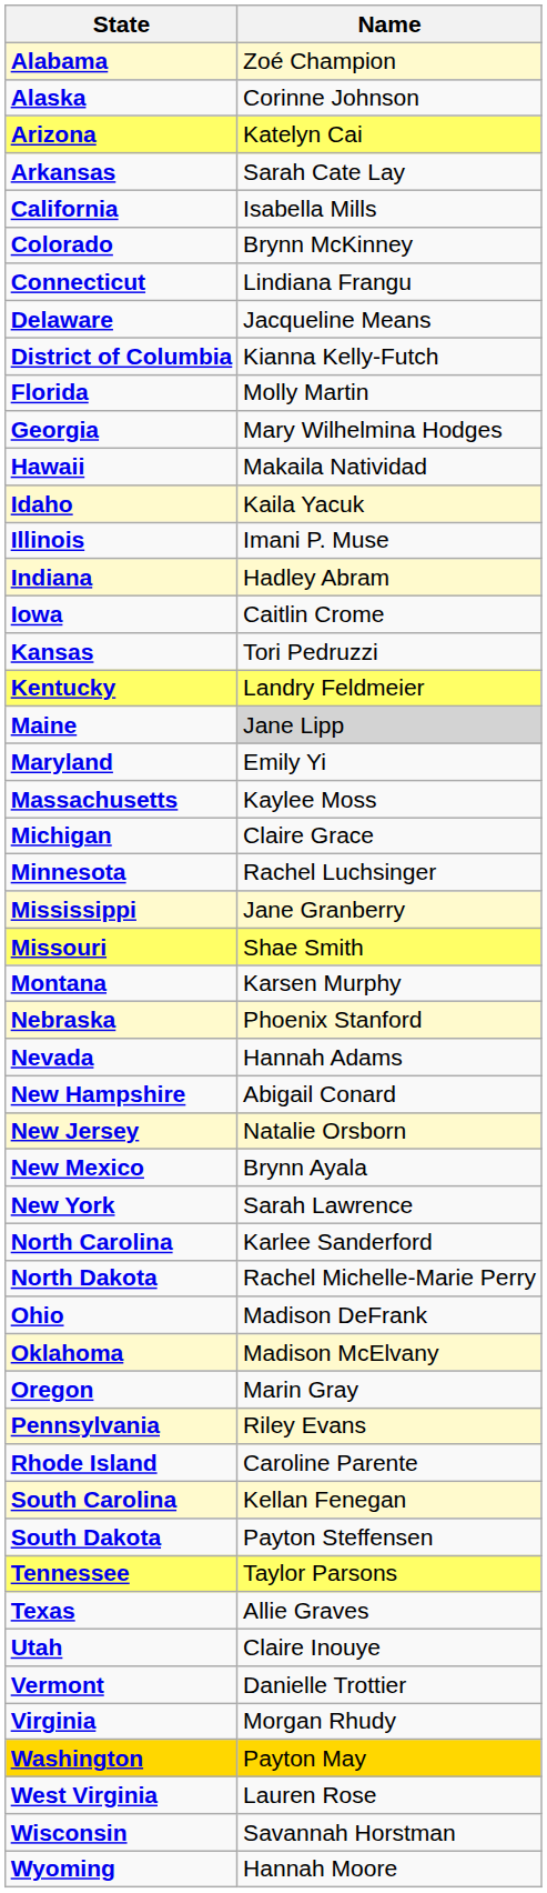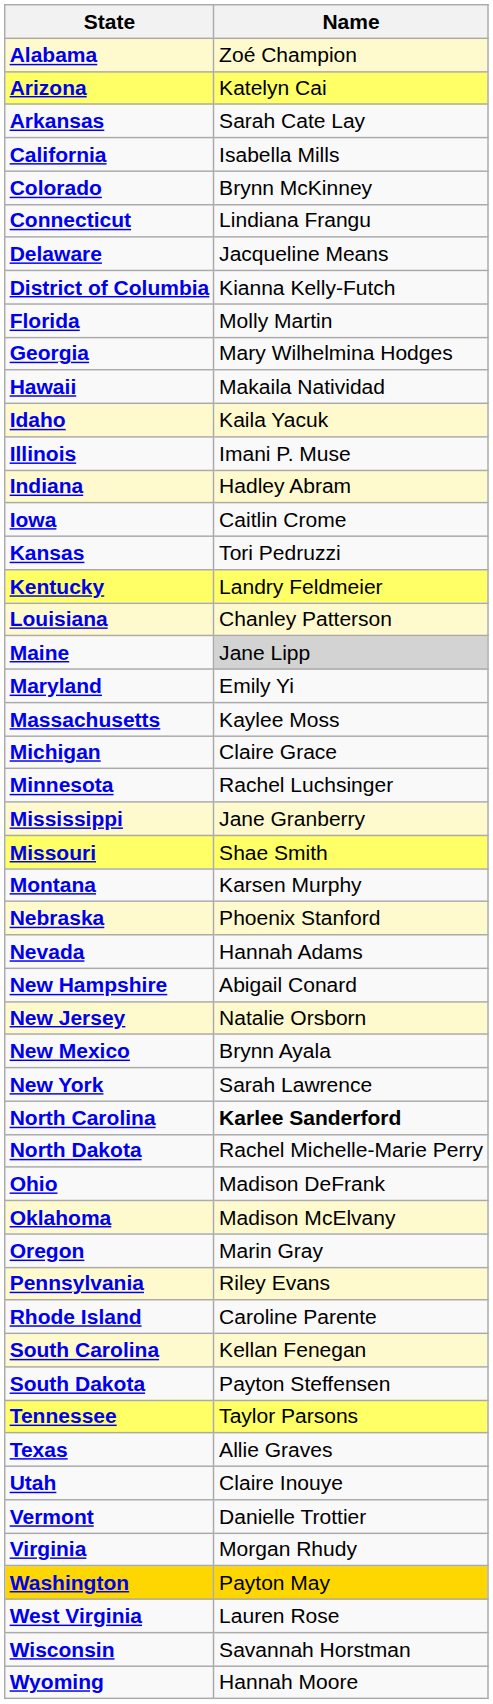- row: Alaska | Corinne Johnson
+ row: Louisiana | Chanley Patterson
North Carolina | Name: normal -> bold
